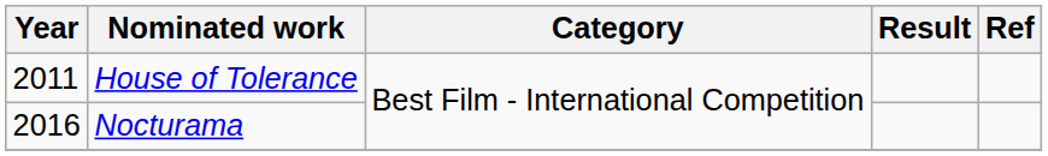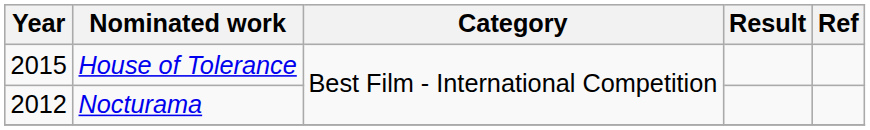House of Tolerance | Year: 2011 -> 2015
Nocturama | Year: 2016 -> 2012
